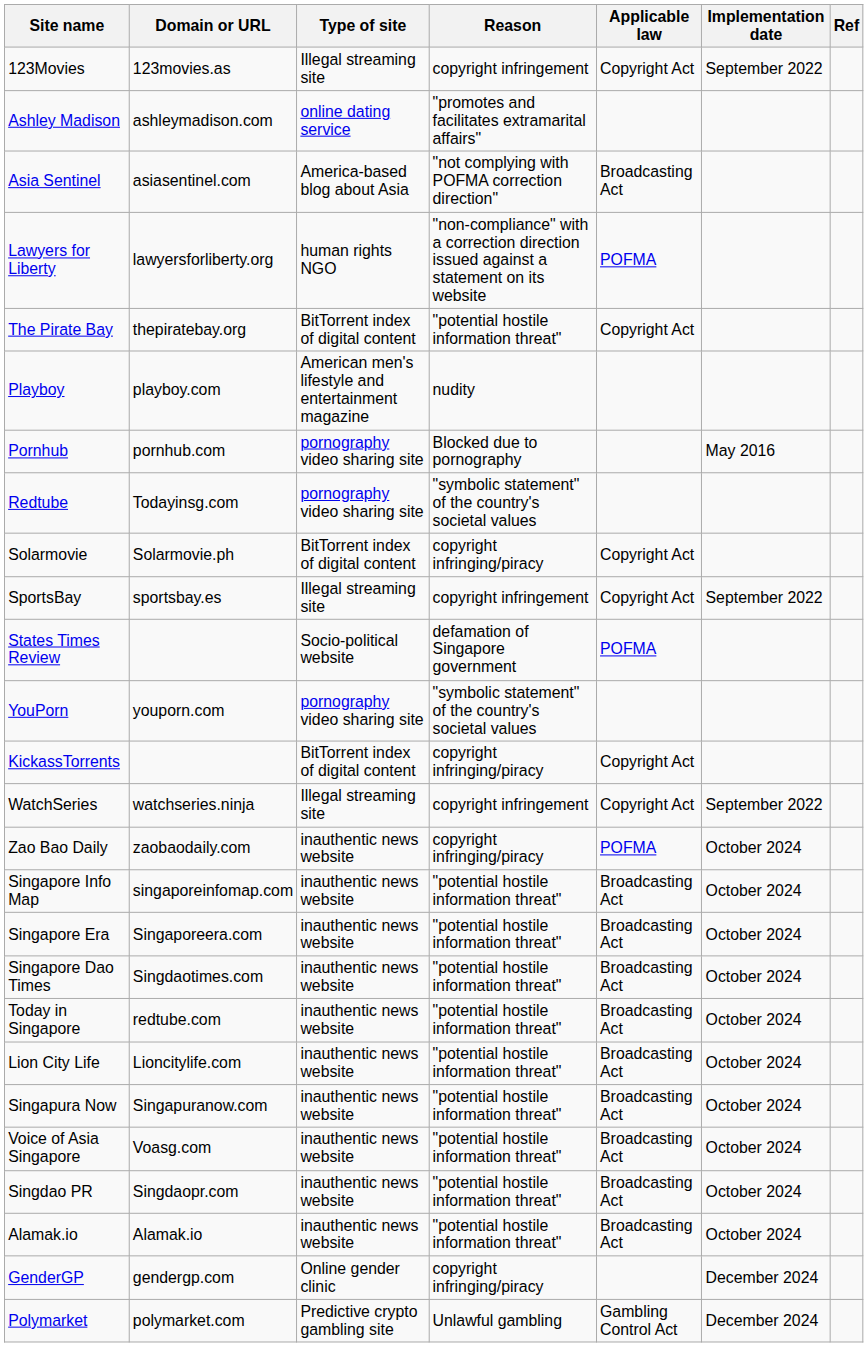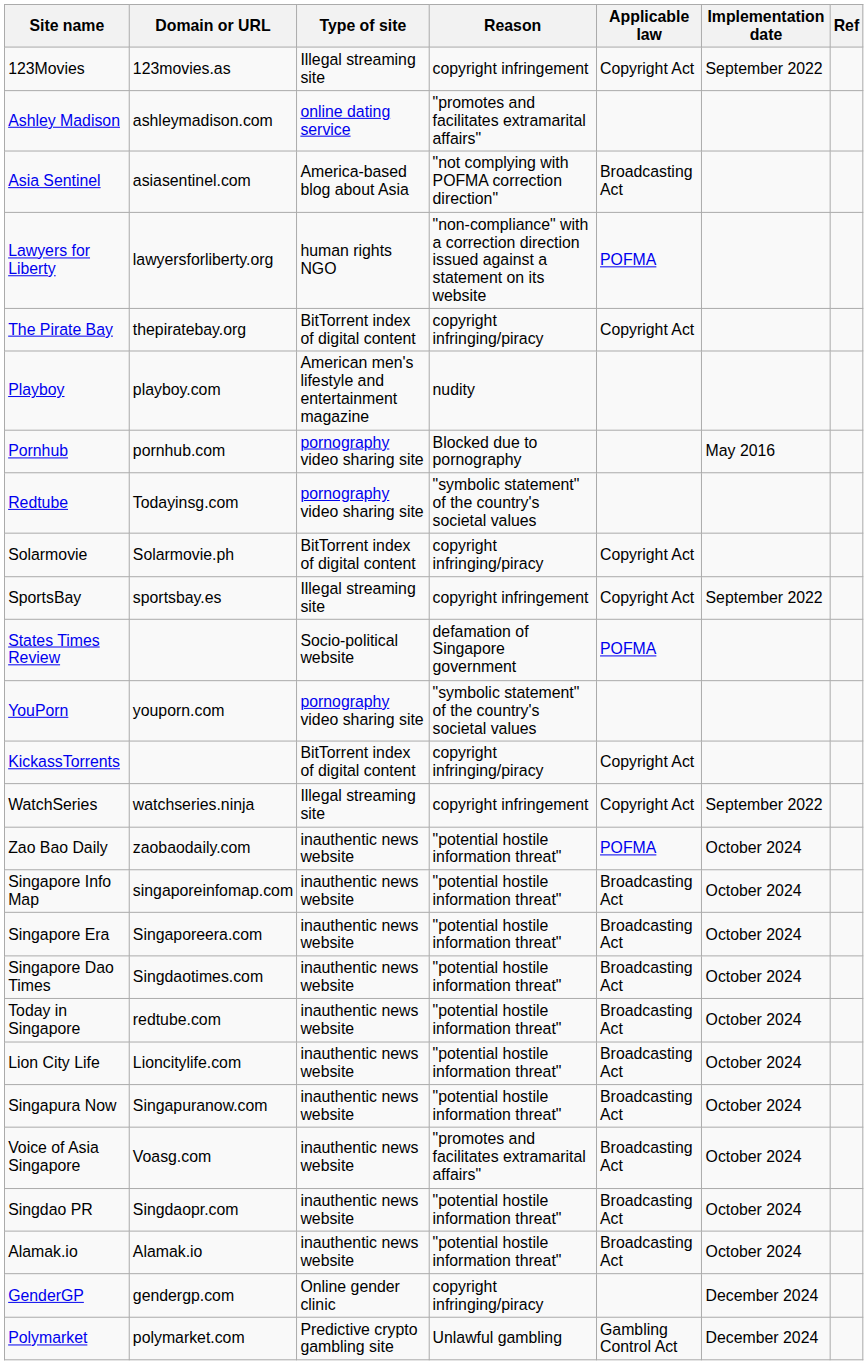The Pirate Bay | Reason: "potential hostile information threat" -> copyright infringing/piracy
Zao Bao Daily | Reason: copyright infringing/piracy -> "potential hostile information threat"
Voice of Asia Singapore | Reason: "potential hostile information threat" -> "promotes and facilitates extramarital affairs"
